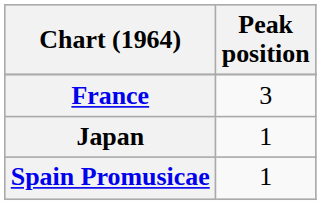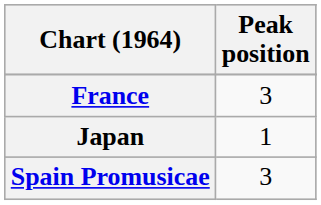Spain Promusicae | Peak position: 1 -> 3
